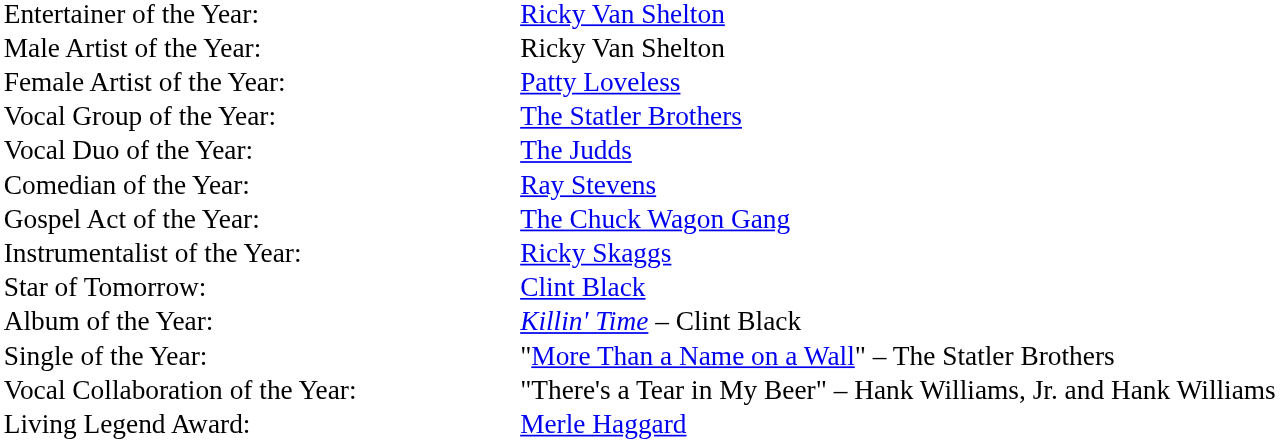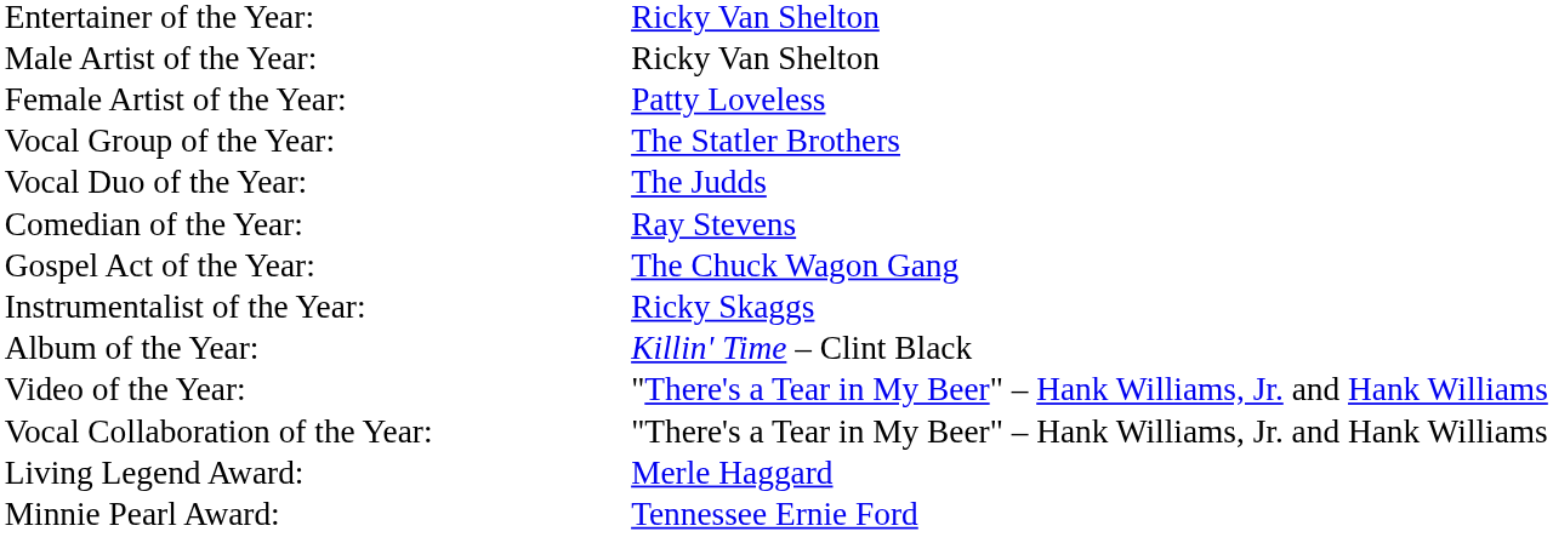- row: Star of Tomorrow: | Clint Black
- row: Single of the Year: | "More Than a Name on a Wall" – The Statler Brothers
+ row: Video of the Year: | "There's a Tear in My Beer" – Hank Williams, Jr. and Hank Williams
+ row: Minnie Pearl Award: | Tennessee Ernie Ford
